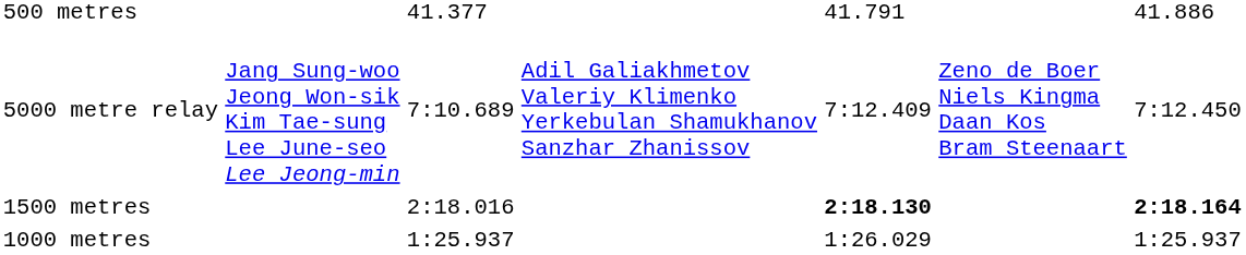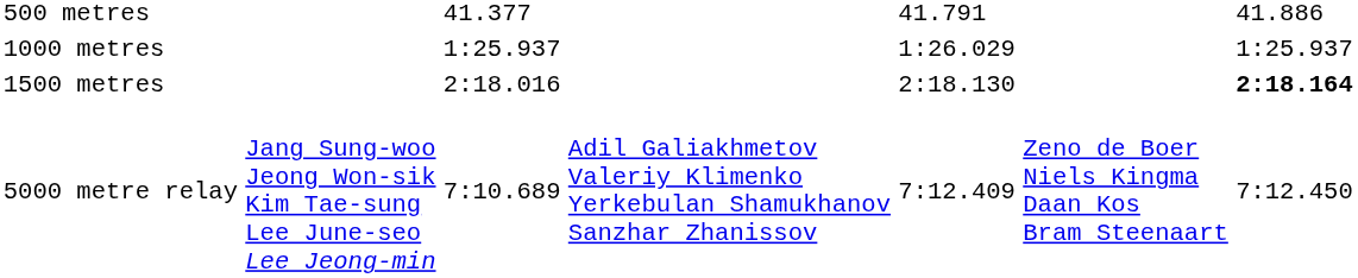rows swapped: 1000 metres <-> 5000 metre relay
1500 metres | column 5: bold -> normal
